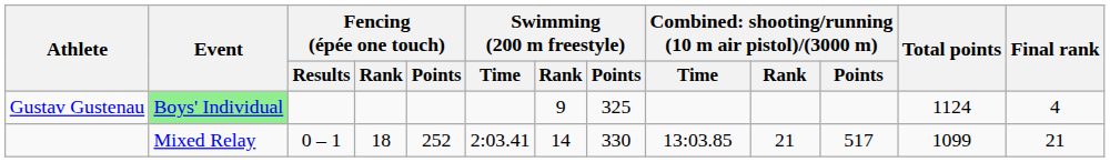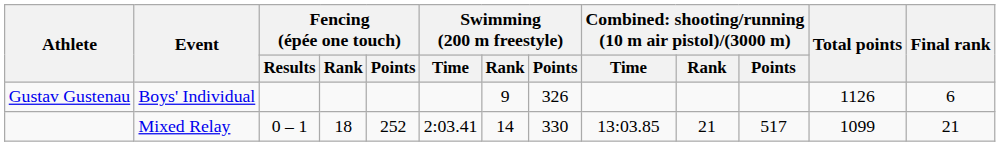Gustav Gustenau | Event: lightgreen background -> no background
Gustav Gustenau | Swimming (200 m freestyle) / Points: 325 -> 326
Gustav Gustenau | Total points: 1124 -> 1126
Gustav Gustenau | Final rank: 4 -> 6
